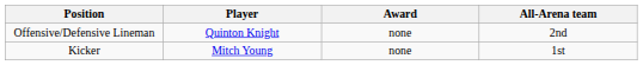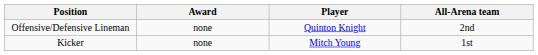columns swapped: Player <-> Award
